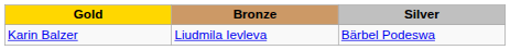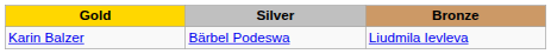columns swapped: Silver <-> Bronze
